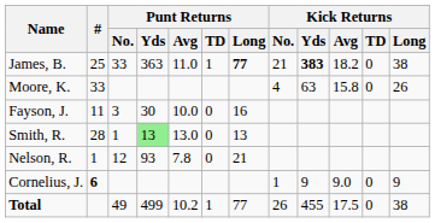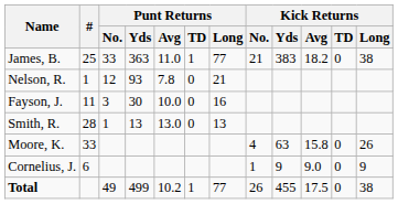James, B. | Punt Returns / Long: bold -> normal
James, B. | Kick Returns / Yds: bold -> normal
rows swapped: Nelson, R. <-> Moore, K.
Smith, R. | Punt Returns / Yds: lightgreen background -> no background
Cornelius, J. | #: bold -> normal
